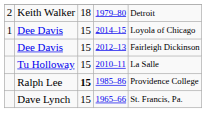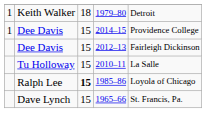1979–80 | column 1: 2 -> 1
2014–15 | column 5: Loyola of Chicago -> Providence College
1985–86 | column 5: Providence College -> Loyola of Chicago
